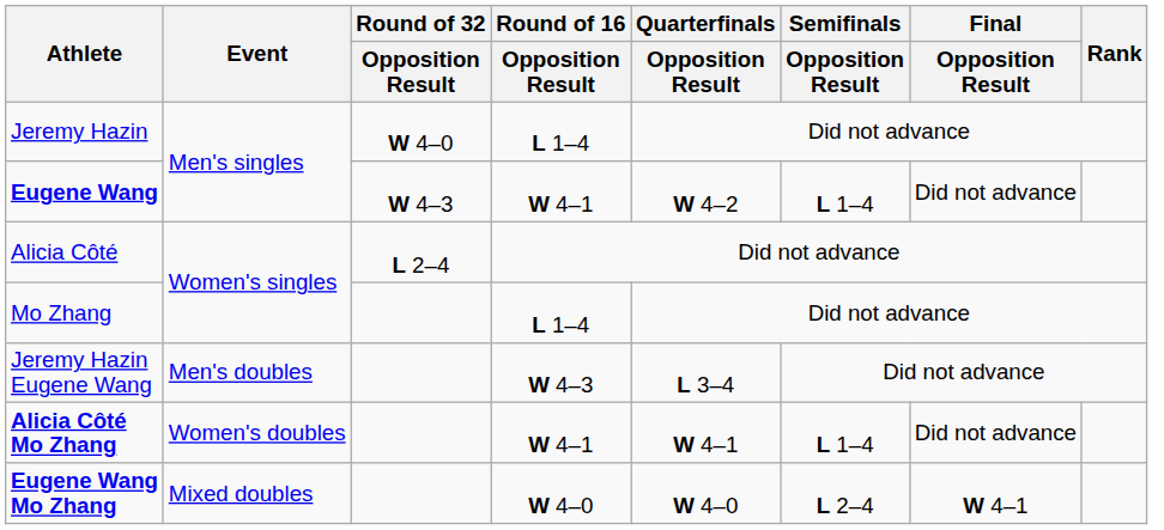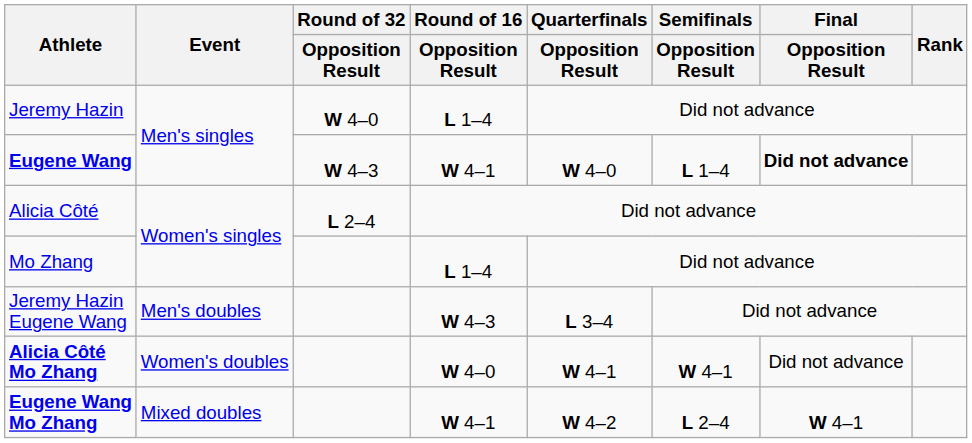Eugene Wang | Quarterfinals / Opposition Result: W 4–2 -> W 4–0
Eugene Wang | Final / Opposition Result: normal -> bold
Alicia Côté Mo Zhang | Round of 16 / Opposition Result: W 4–1 -> W 4–0
Alicia Côté Mo Zhang | Semifinals / Opposition Result: L 1–4 -> W 4–1
Eugene Wang Mo Zhang | Round of 16 / Opposition Result: W 4–0 -> W 4–1
Eugene Wang Mo Zhang | Quarterfinals / Opposition Result: W 4–0 -> W 4–2
